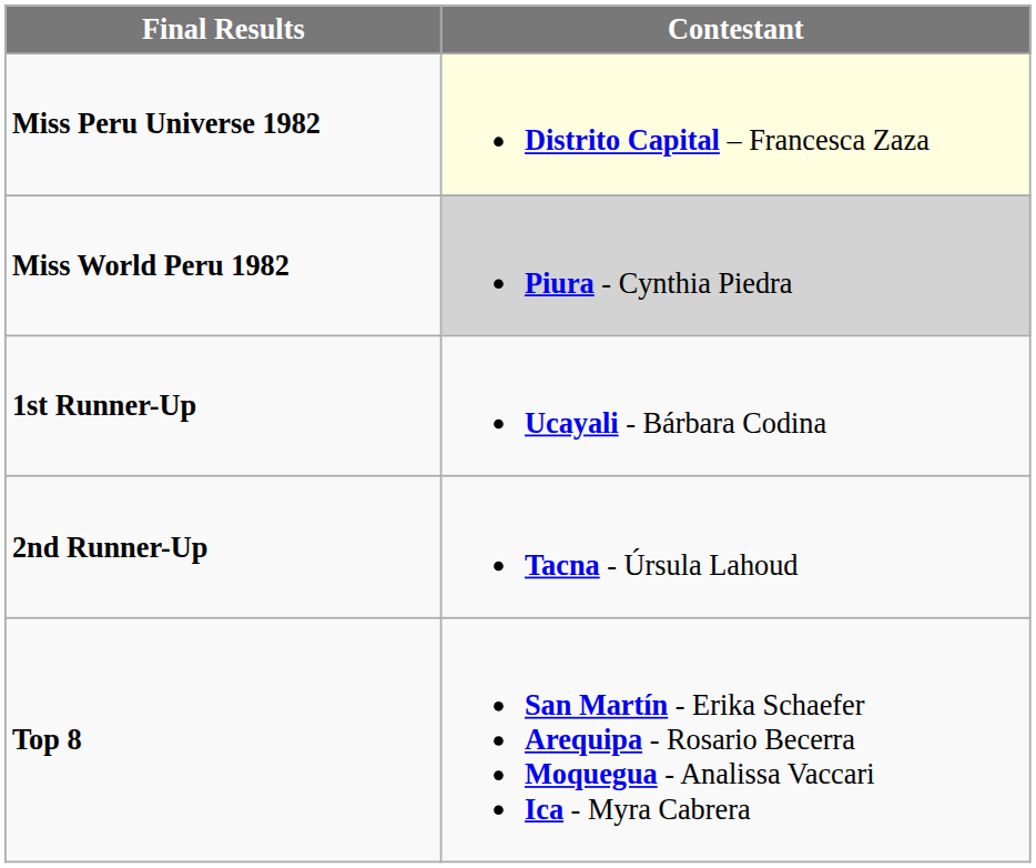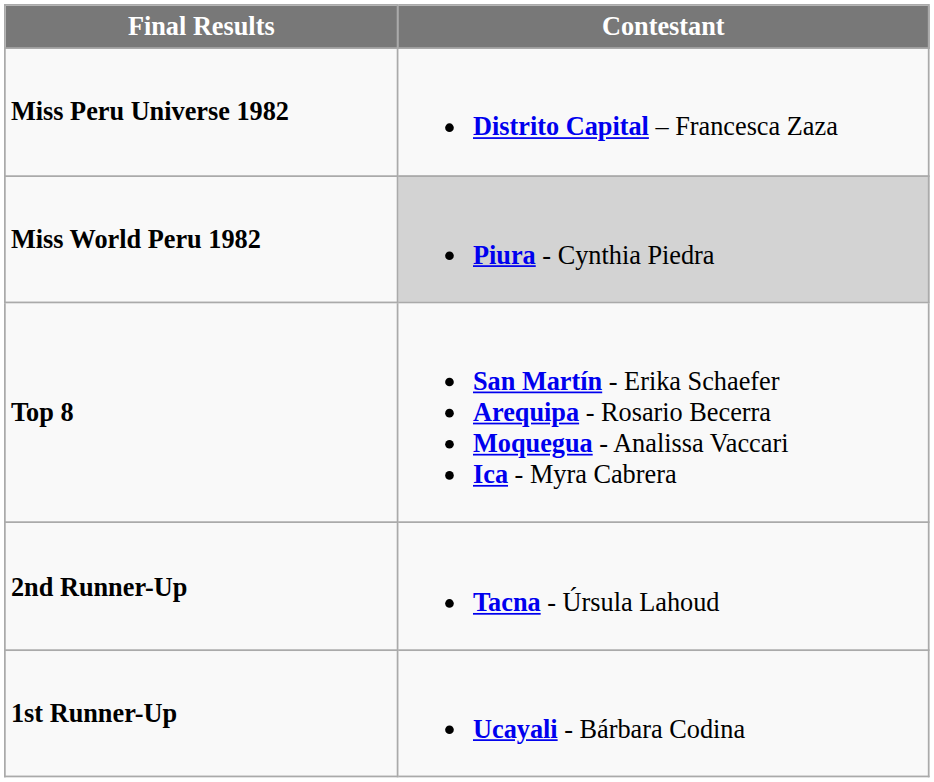Miss Peru Universe 1982 | Contestant: lightyellow background -> no background
rows swapped: 1st Runner-Up <-> Top 8
